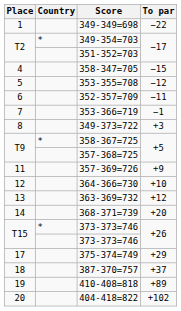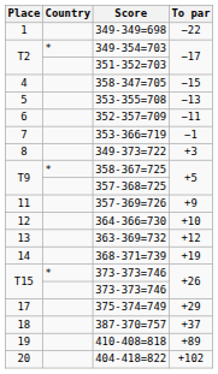353-355=708 | To par: −12 -> −13
368-371=739 | To par: +20 -> +19
